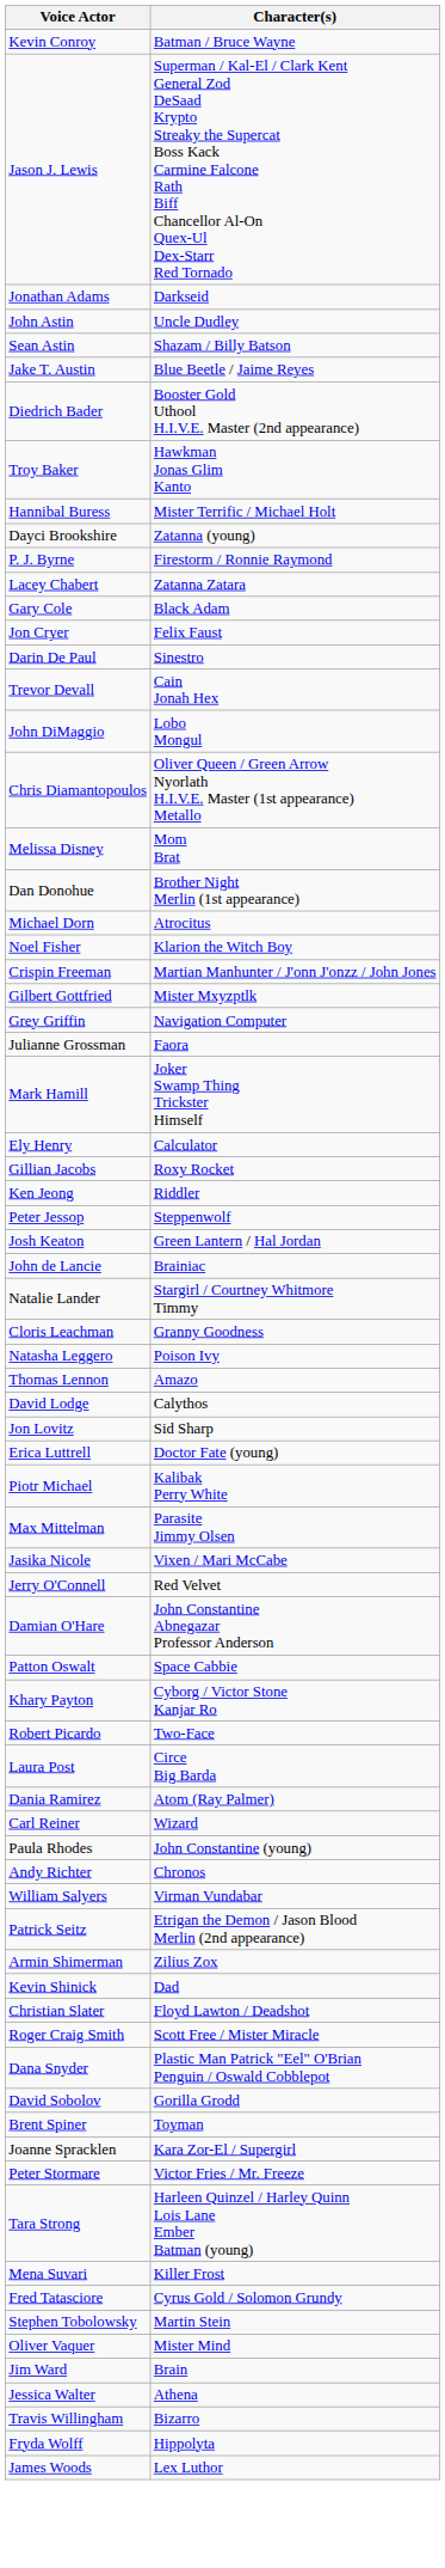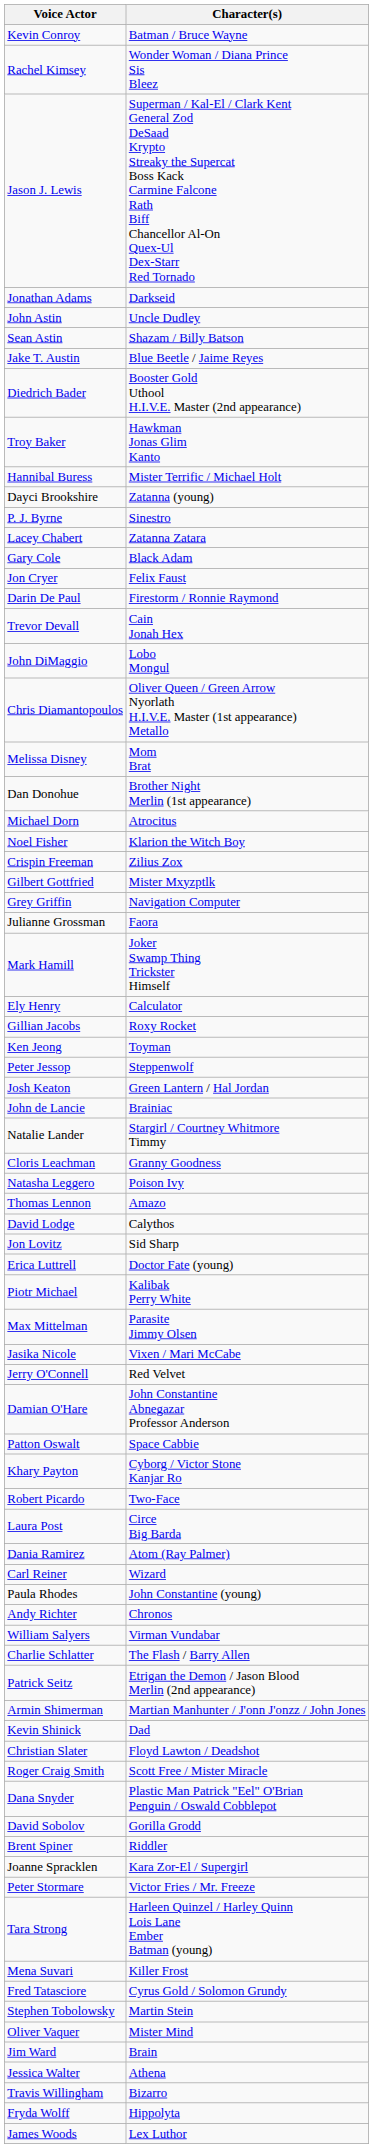+ row: Rachel Kimsey | Wonder Woman / Diana Prince Sis Bleez
P. J. Byrne | Character(s): Firestorm / Ronnie Raymond -> Sinestro
Darin De Paul | Character(s): Sinestro -> Firestorm / Ronnie Raymond
Crispin Freeman | Character(s): Martian Manhunter / J'onn J'onzz / John Jones -> Zilius Zox
Ken Jeong | Character(s): Riddler -> Toyman
+ row: Charlie Schlatter | The Flash / Barry Allen
Armin Shimerman | Character(s): Zilius Zox -> Martian Manhunter / J'onn J'onzz / John Jones
Brent Spiner | Character(s): Toyman -> Riddler
